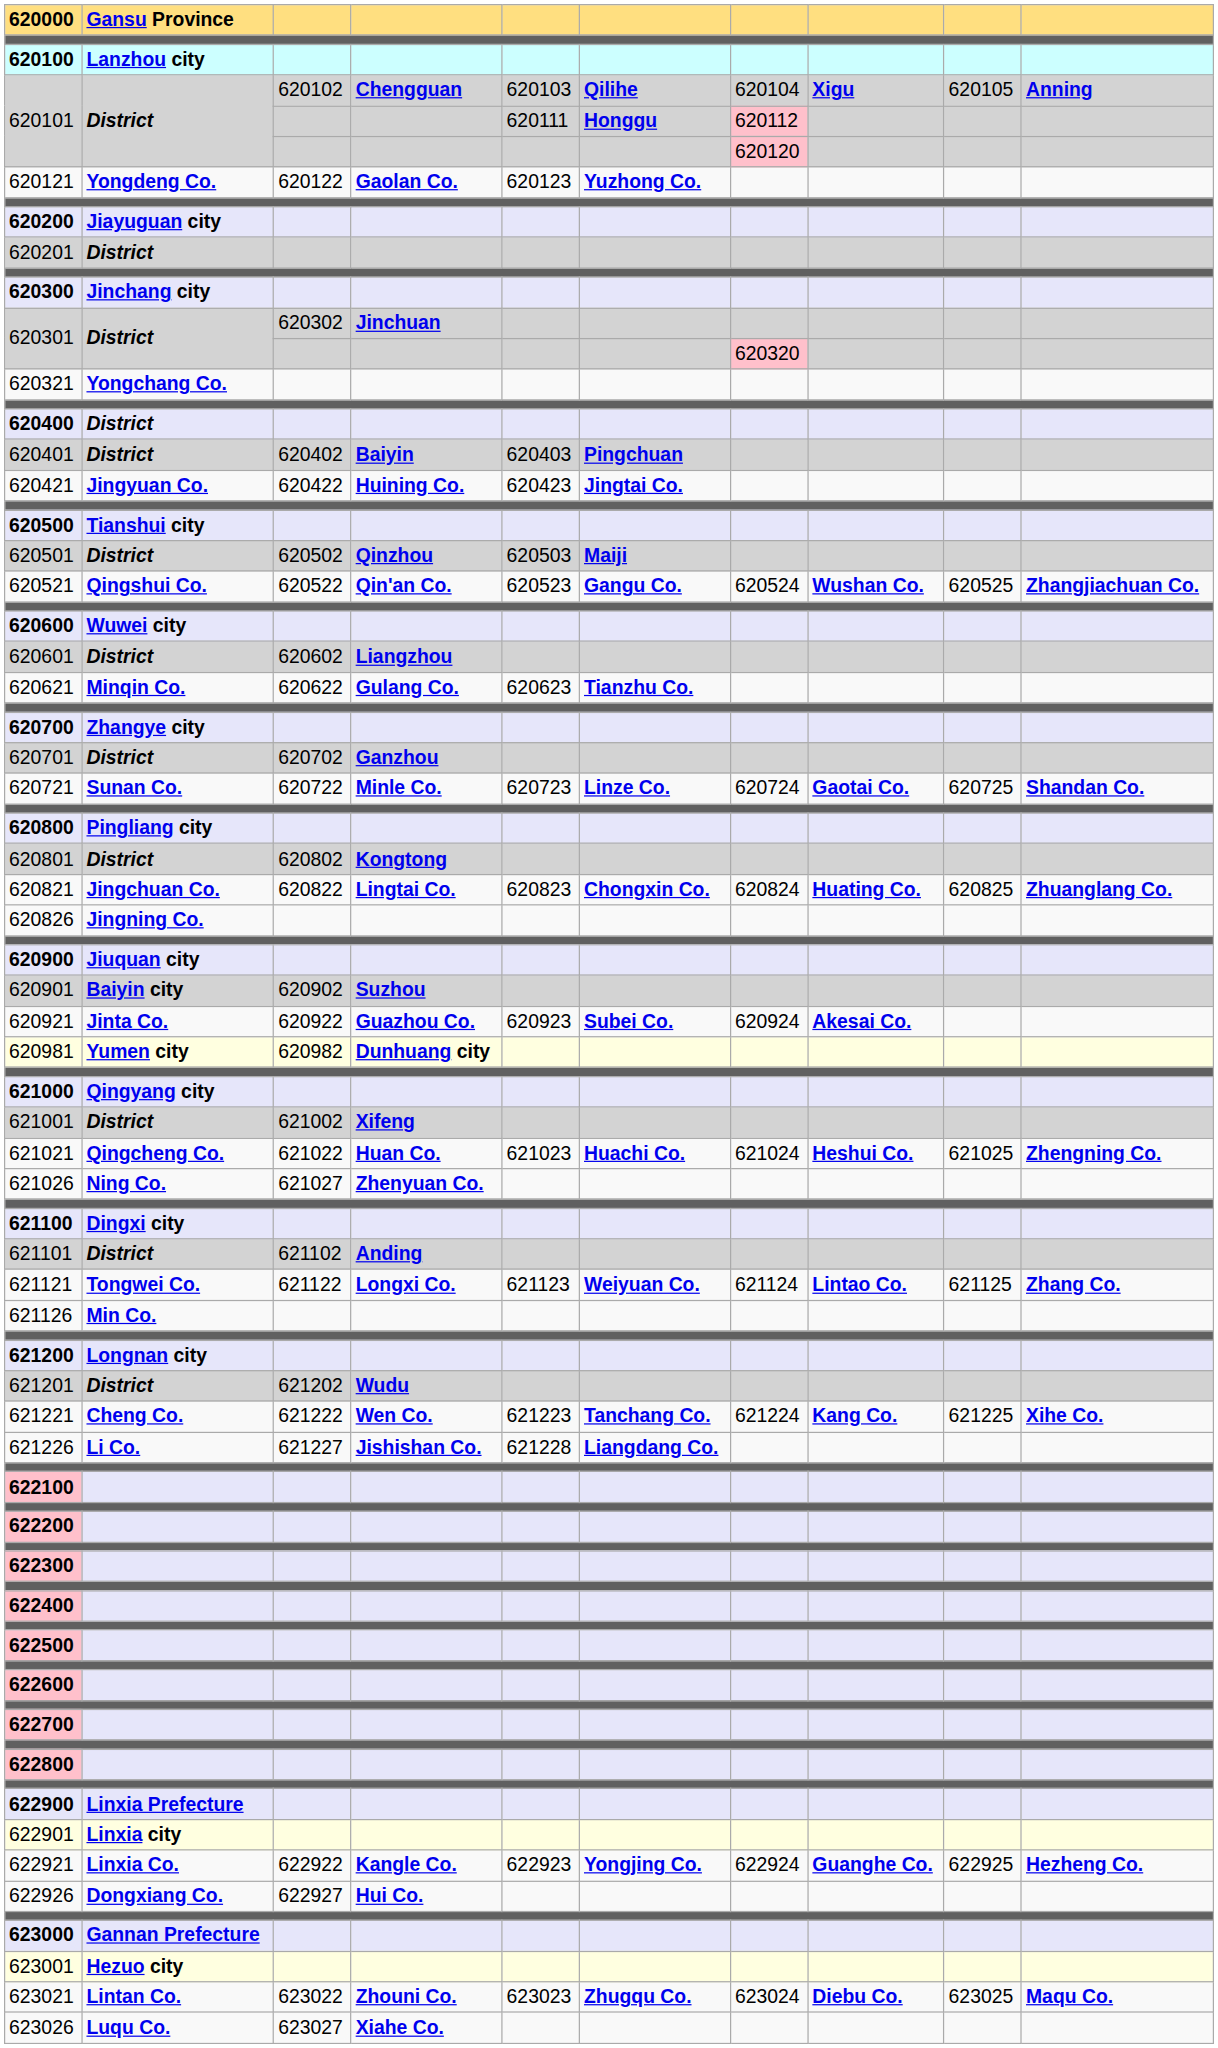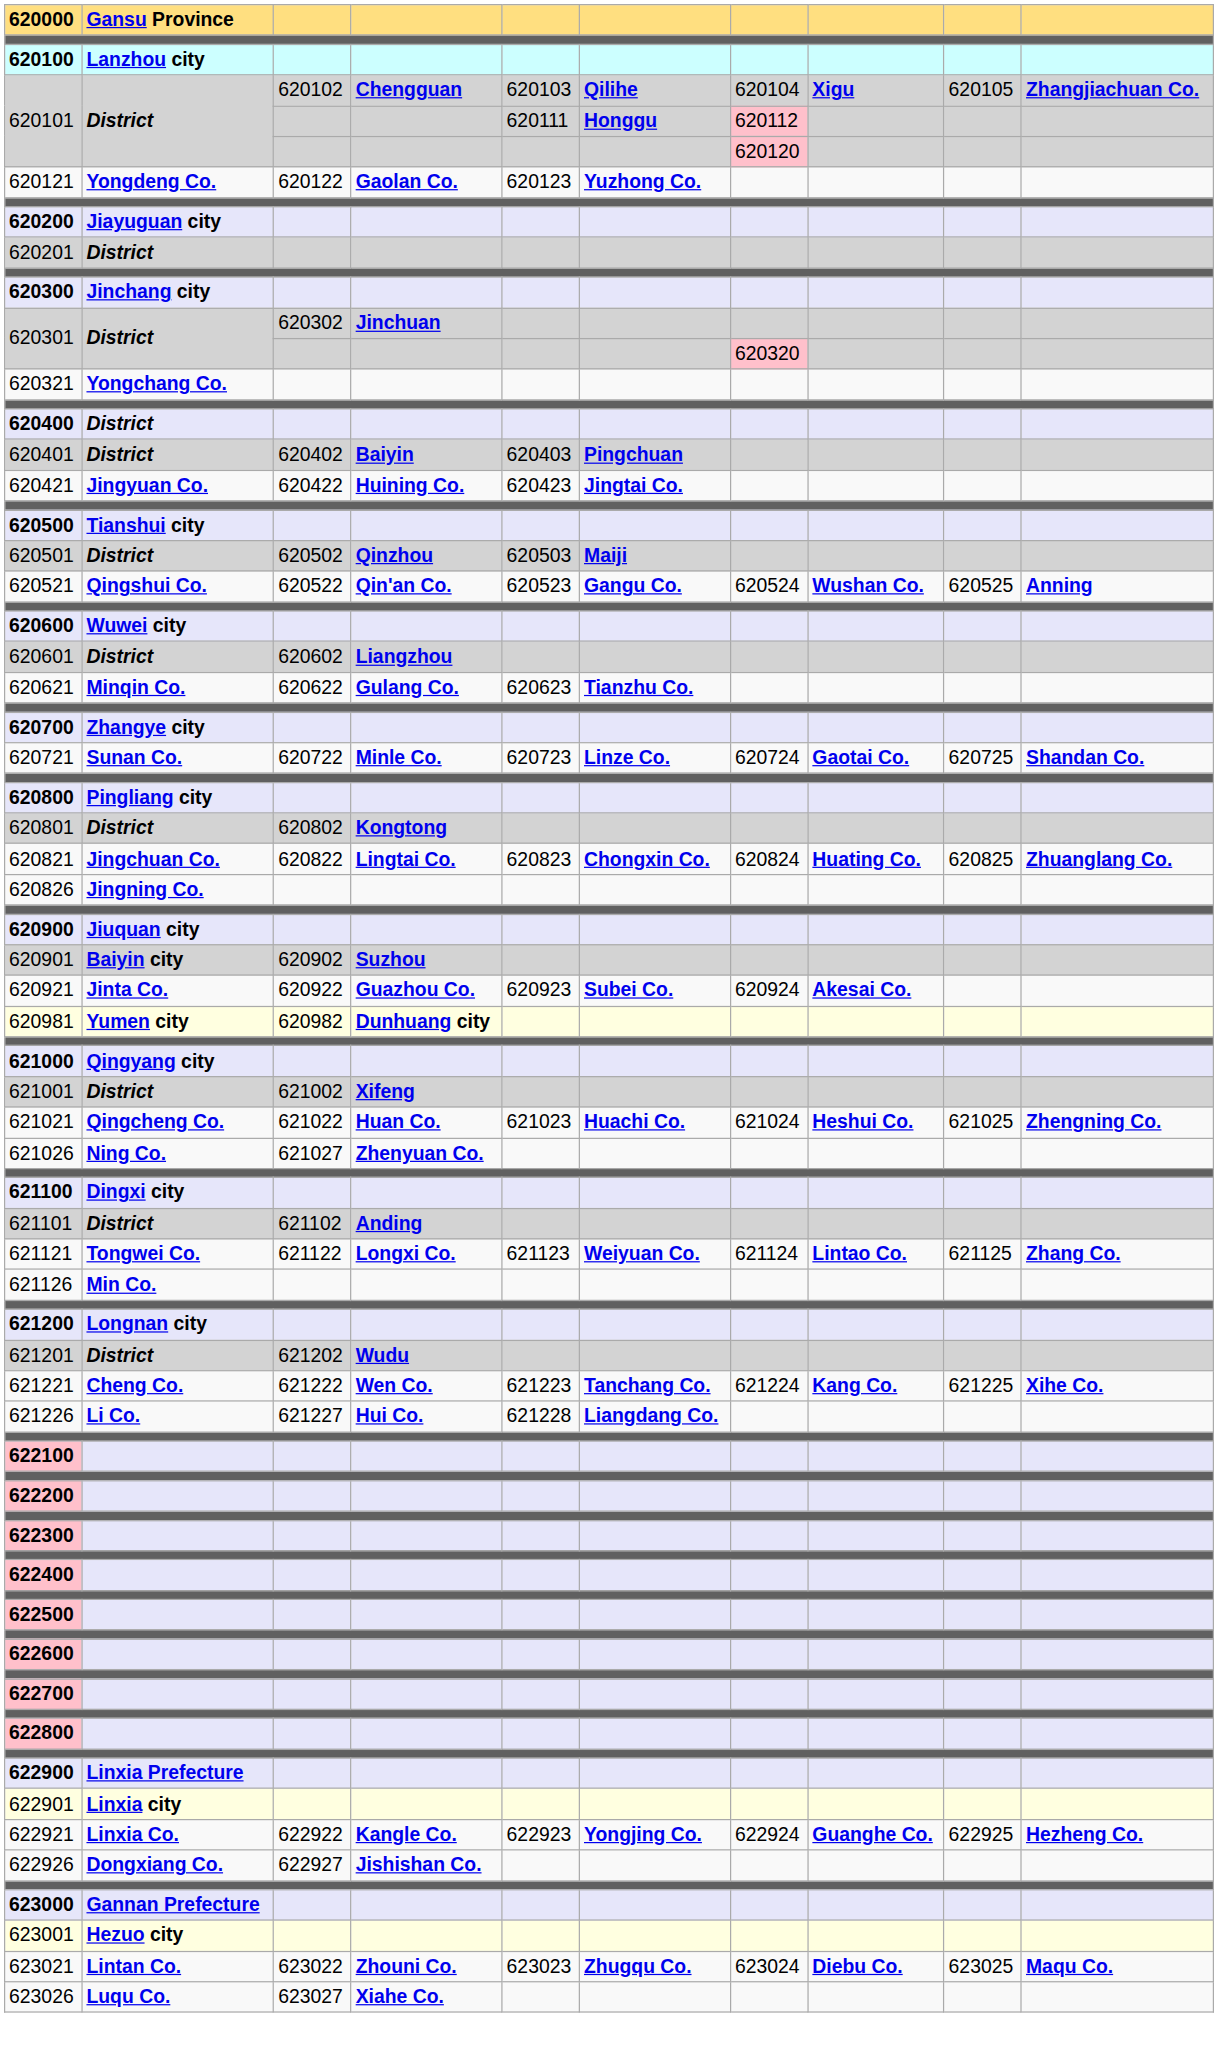620101 / 620102 | column 10: Anning -> Zhangjiachuan Co.
620521 | column 10: Zhangjiachuan Co. -> Anning
- row: 620701 | District | 620702 | Ganzhou
621226 | column 4: Jishishan Co. -> Hui Co.
622926 | column 4: Hui Co. -> Jishishan Co.
